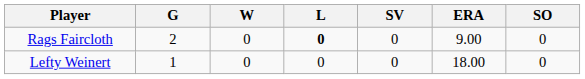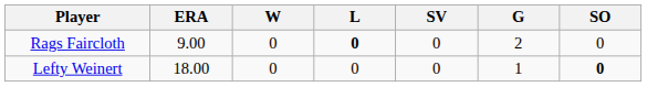columns swapped: G <-> ERA
Lefty Weinert | SO: normal -> bold
